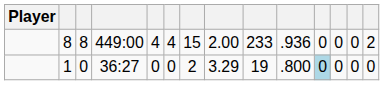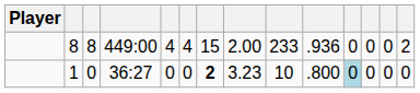1 | column 7: normal -> bold
1 | column 8: 3.29 -> 3.23
1 | column 9: 19 -> 10
